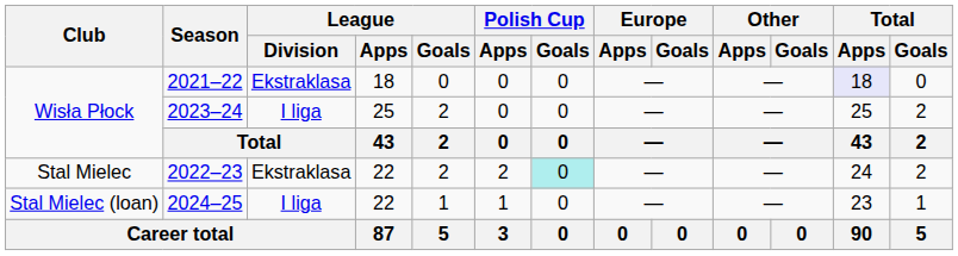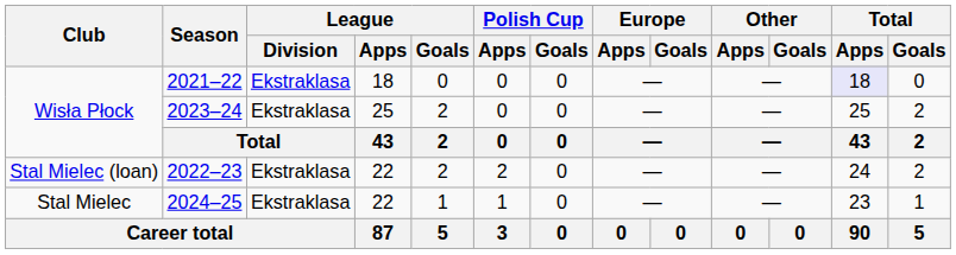2023–24 | League / Division: I liga -> Ekstraklasa
2022–23 | Club: Stal Mielec -> Stal Mielec (loan)
2022–23 | Polish Cup / Goals: paleturquoise background -> no background
2024–25 | Club: Stal Mielec (loan) -> Stal Mielec
2024–25 | League / Division: I liga -> Ekstraklasa
